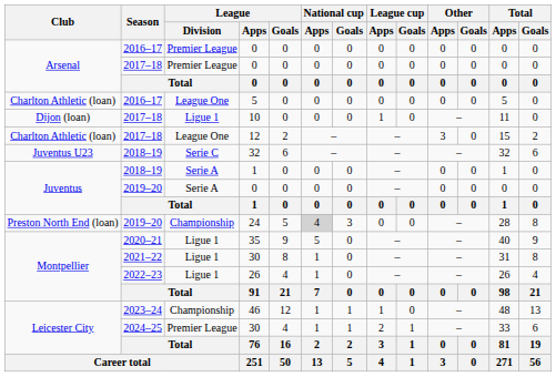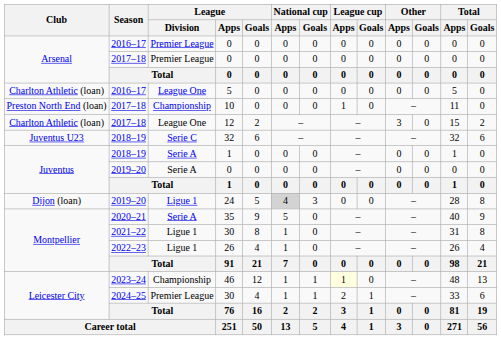10 | Club: Dijon (loan) -> Preston North End (loan)
10 | League / Division: Ligue 1 -> Championship
24 | Club: Preston North End (loan) -> Dijon (loan)
24 | League / Division: Championship -> Ligue 1
35 | League / Division: Ligue 1 -> Serie A
46 | League cup / Apps: no background -> lightyellow background
